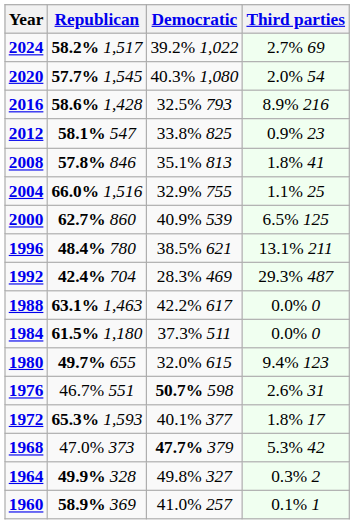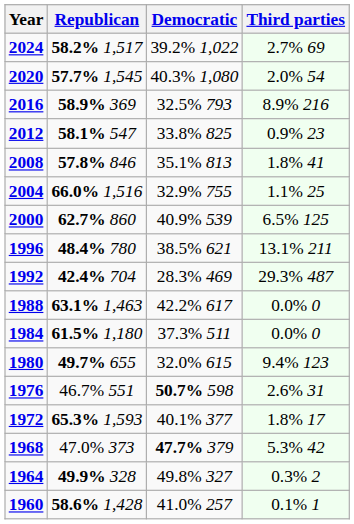2016 | Republican: 58.6% 1,428 -> 58.9% 369
1960 | Republican: 58.9% 369 -> 58.6% 1,428
